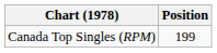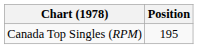Canada Top Singles (RPM) | Position: 199 -> 195
